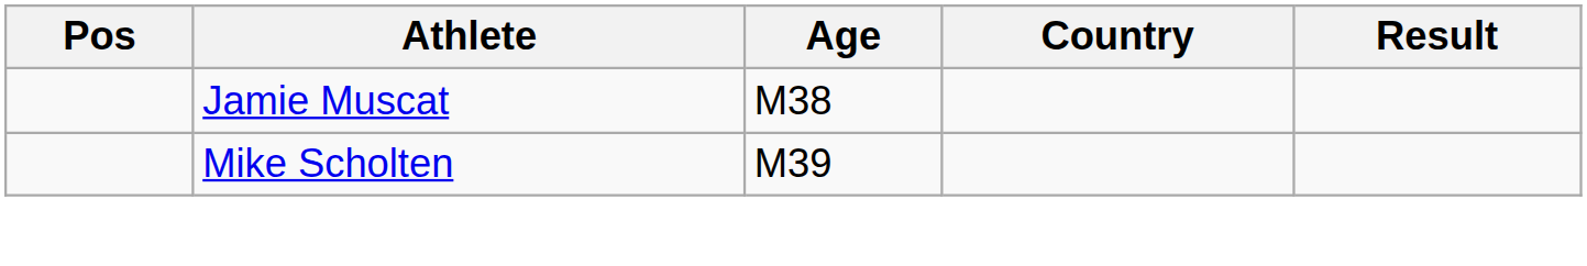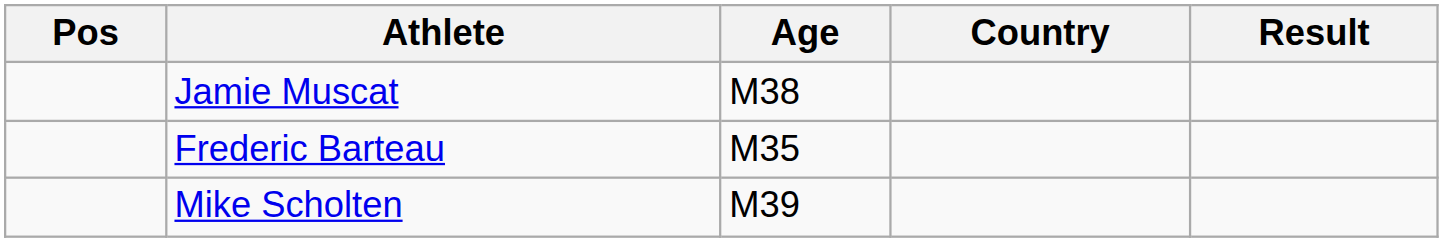+ row: Frederic Barteau | M35
